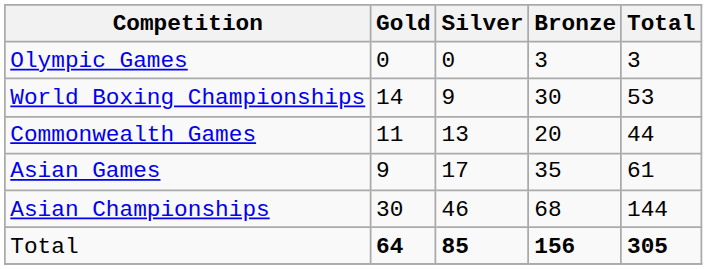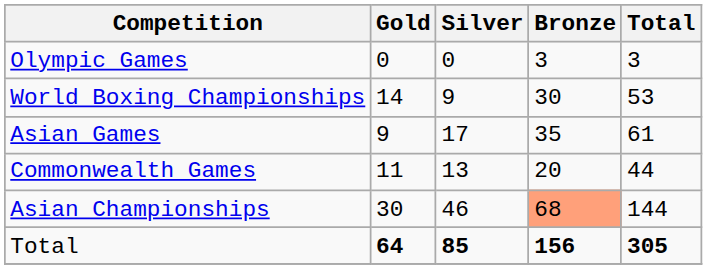rows swapped: Asian Games <-> Commonwealth Games
Asian Championships | Bronze: no background -> lightsalmon background
